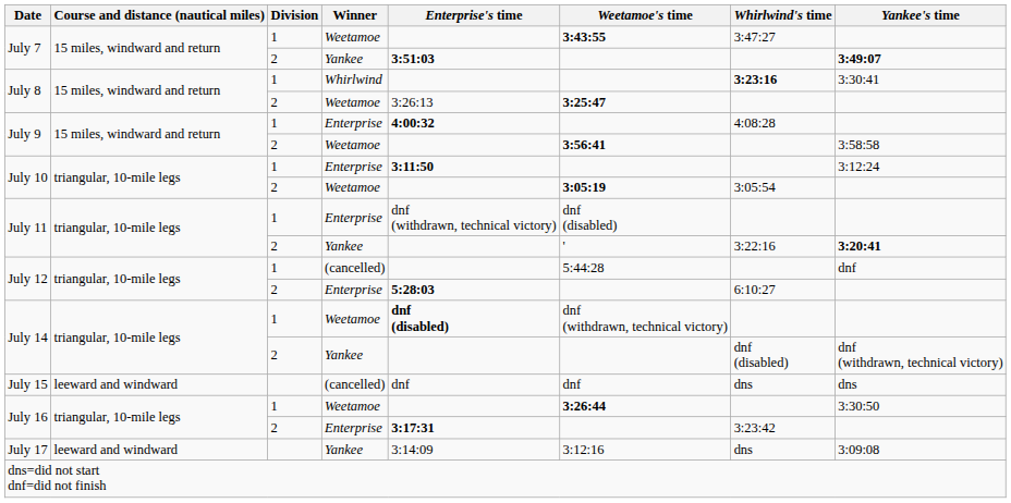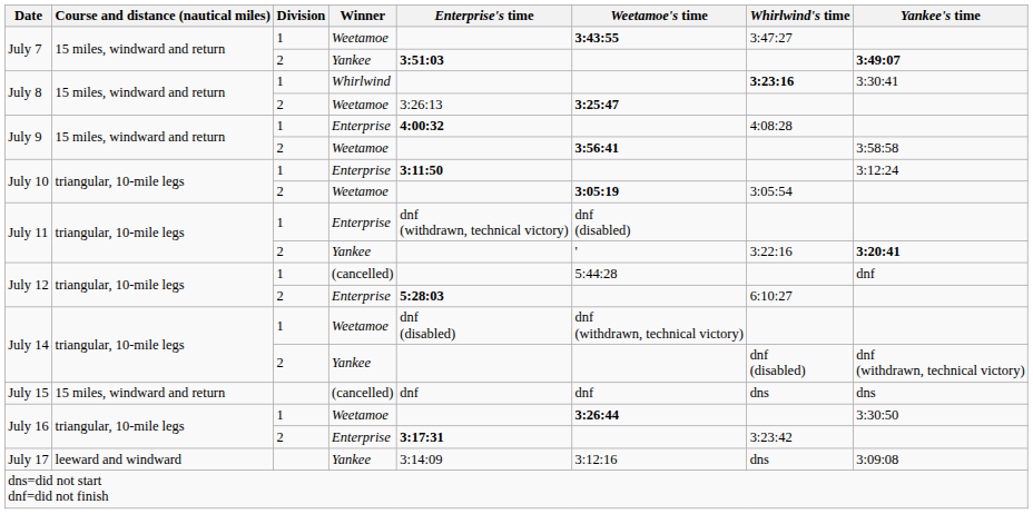July 14 / Weetamoe | Enterprise's time: bold -> normal
July 15 | Course and distance (nautical miles): leeward and windward -> 15 miles, windward and return
